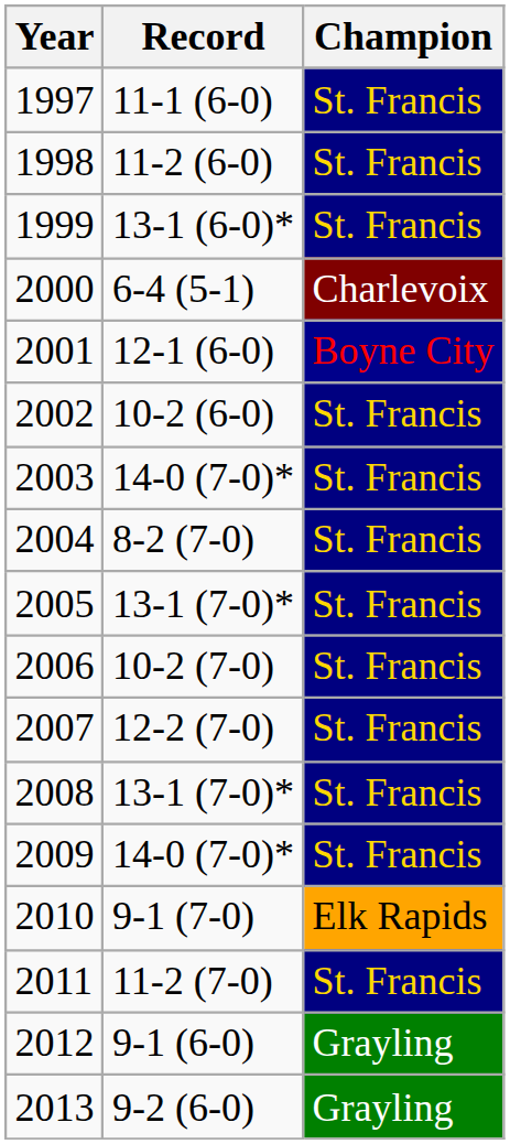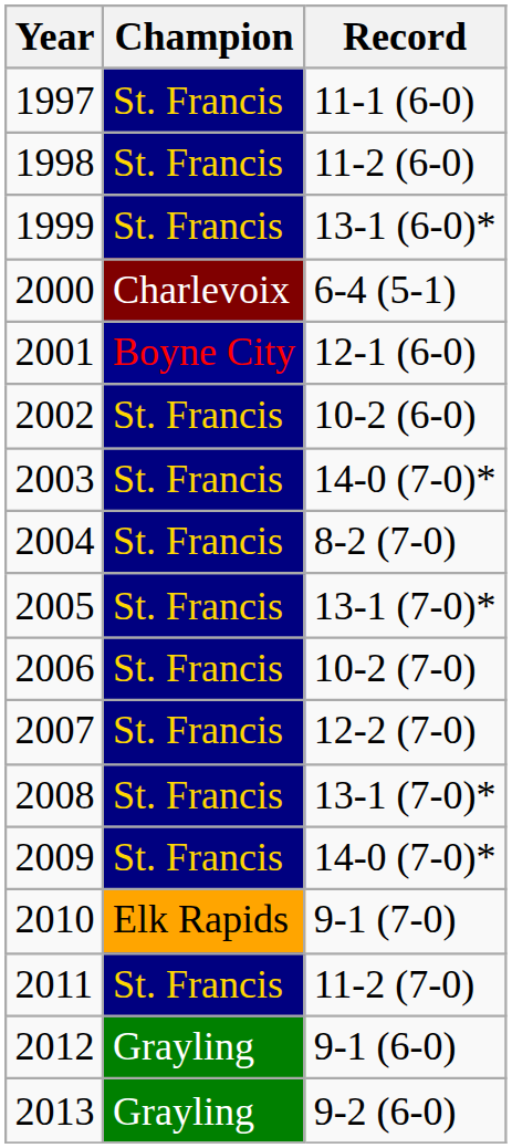columns swapped: Champion <-> Record
